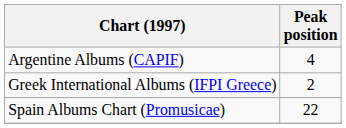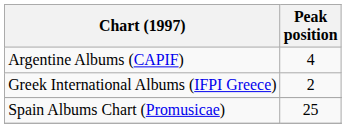Spain Albums Chart (Promusicae) | Peak position: 22 -> 25
